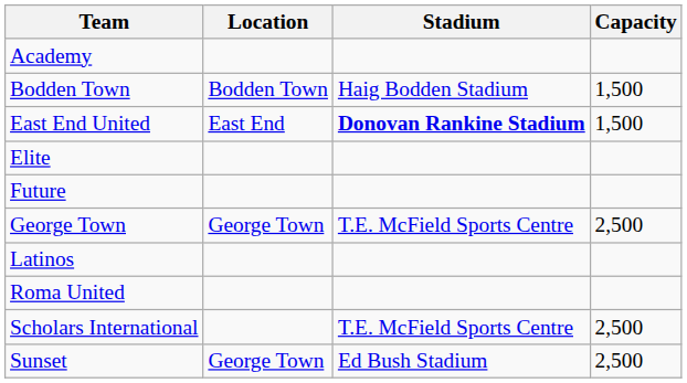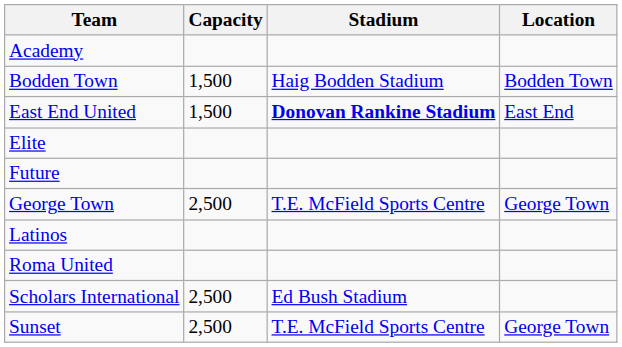columns swapped: Location <-> Capacity
Scholars International | Stadium: T.E. McField Sports Centre -> Ed Bush Stadium
Sunset | Stadium: Ed Bush Stadium -> T.E. McField Sports Centre
